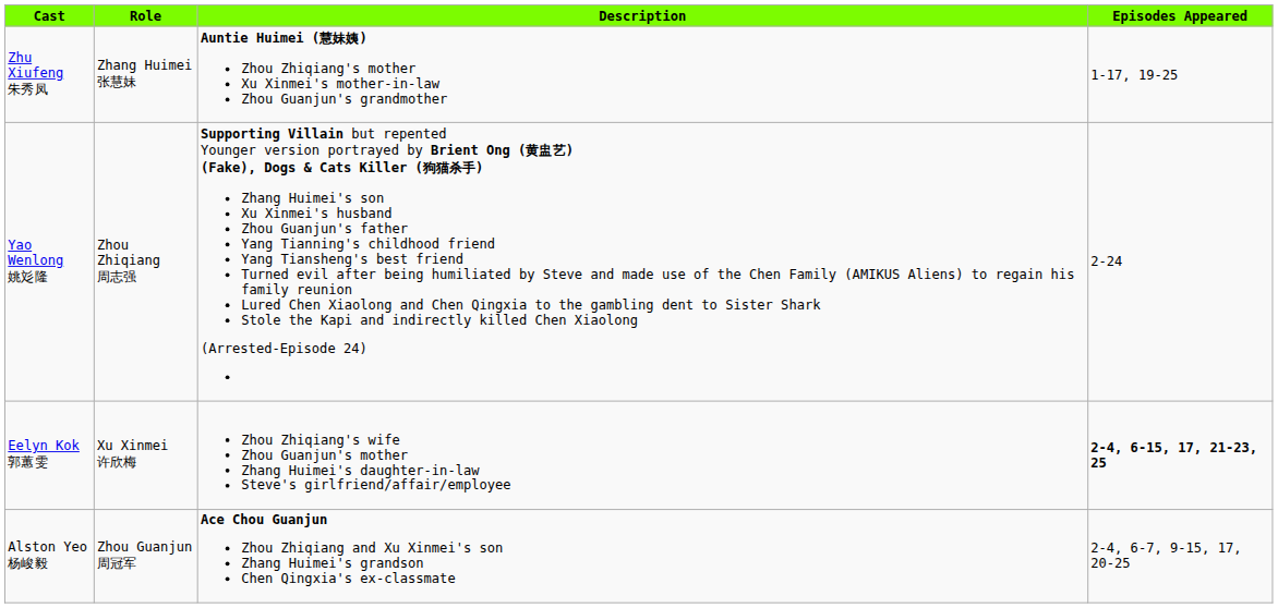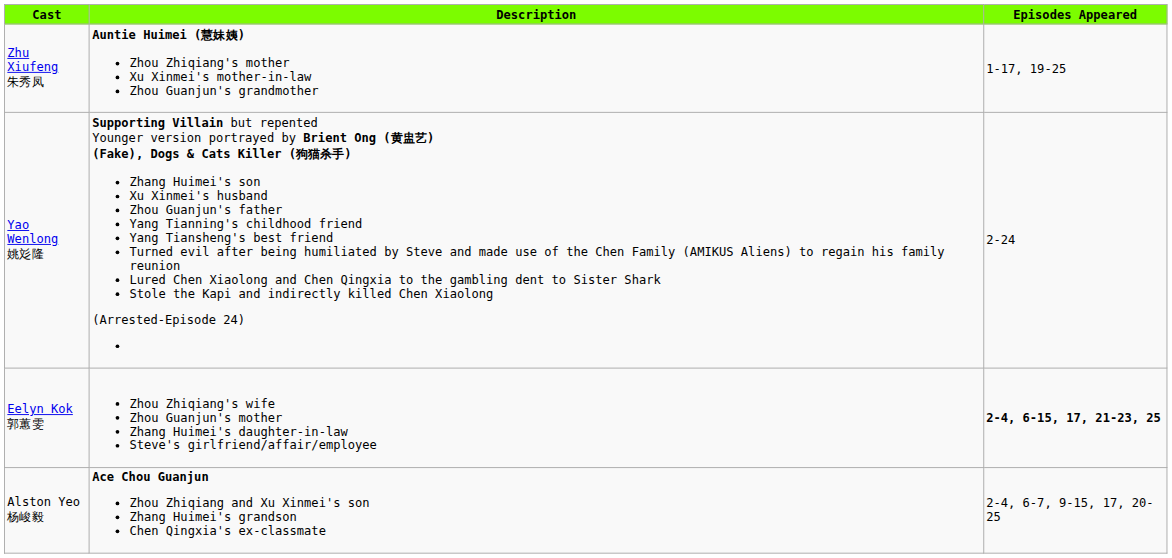- column: Role | Zhang Huimei 张慧妹 | Zhou Zhiqiang 周志强 | Xu Xinmei 许欣梅 | Zhou Guanjun 周冠军
